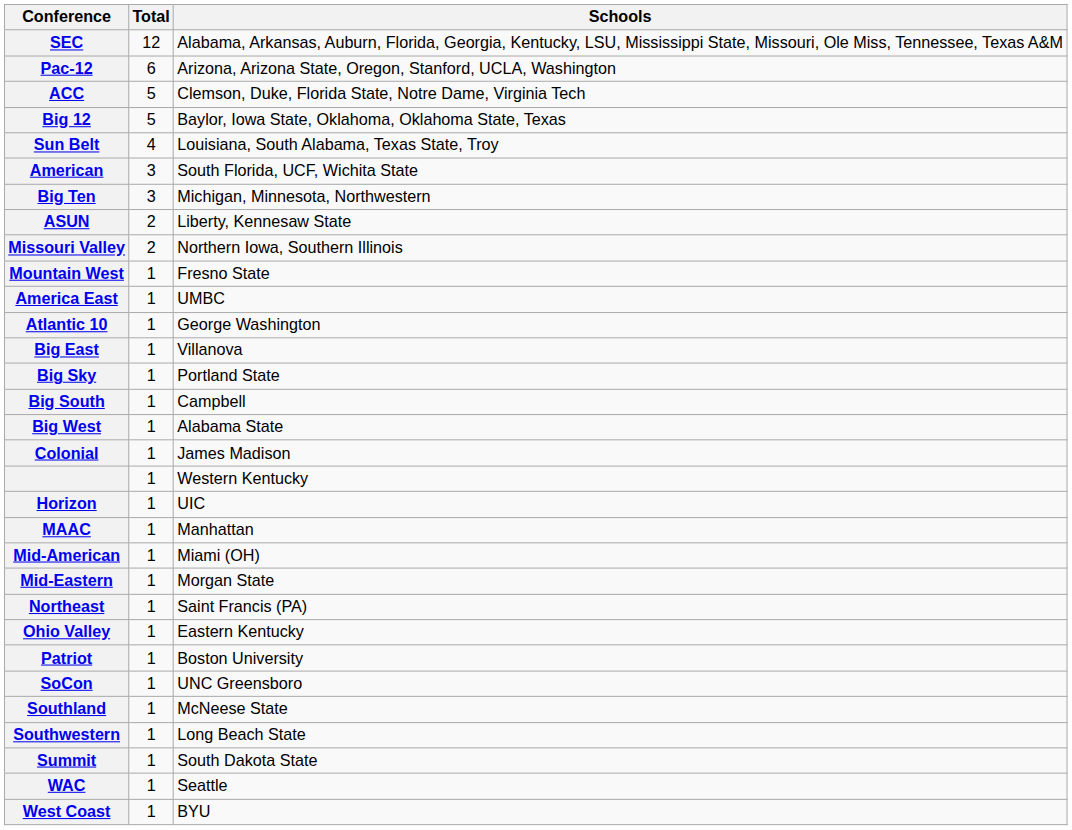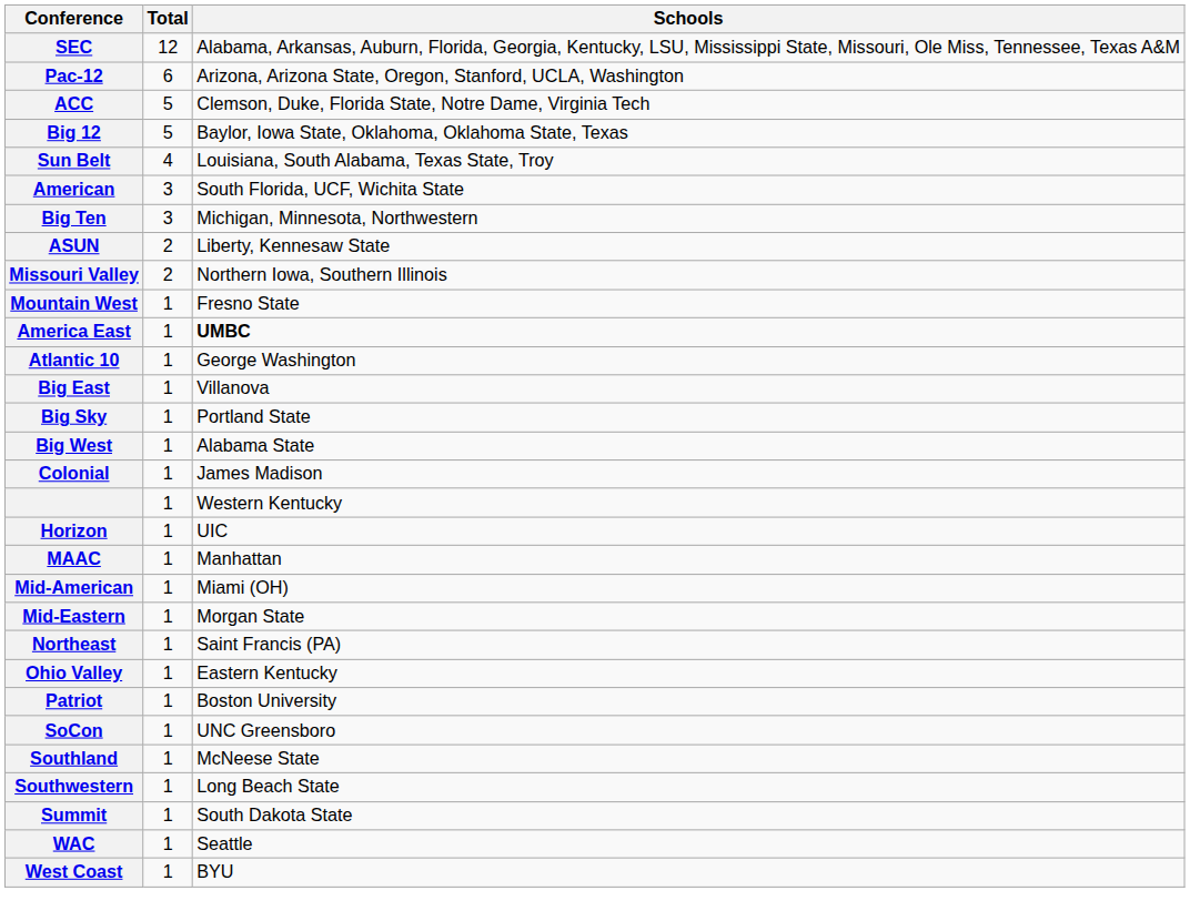America East | Schools: normal -> bold
- row: Big South | 1 | Campbell
